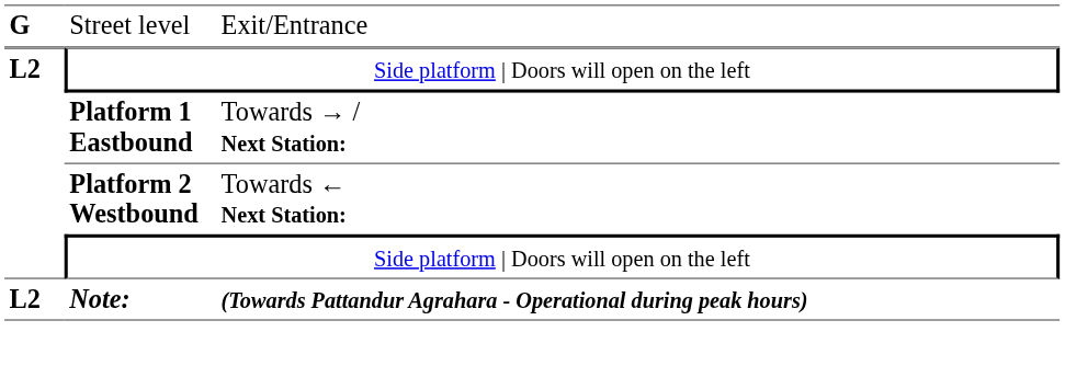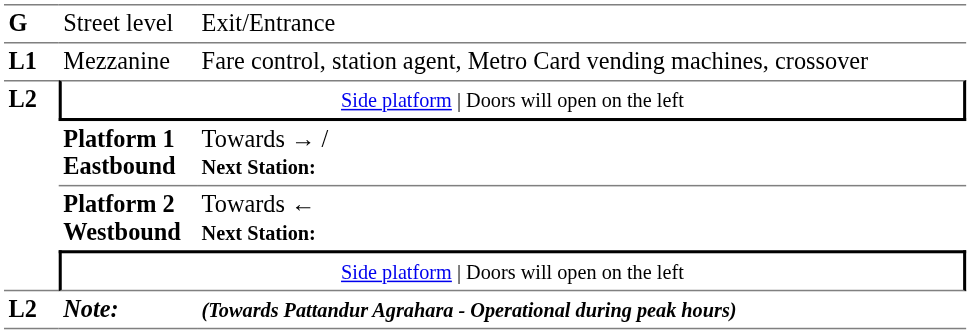+ row: L1 | Mezzanine | Fare control, station agent, Metro Card vending machines, crossover
